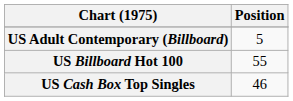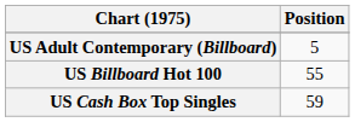US Cash Box Top Singles | Position: 46 -> 59
